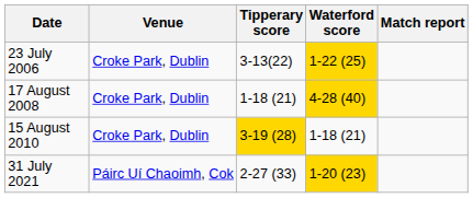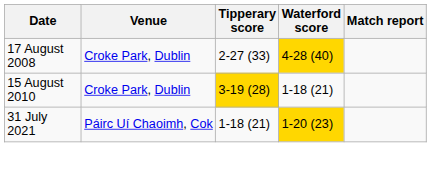- row: 23 July 2006 | Croke Park, Dublin | 3-13(22) | 1-22 (25)
17 August 2008 | Tipperary score: 1-18 (21) -> 2-27 (33)
31 July 2021 | Tipperary score: 2-27 (33) -> 1-18 (21)
